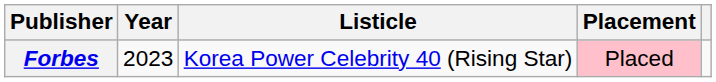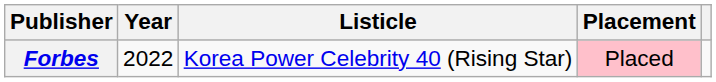Forbes | Year: 2023 -> 2022
